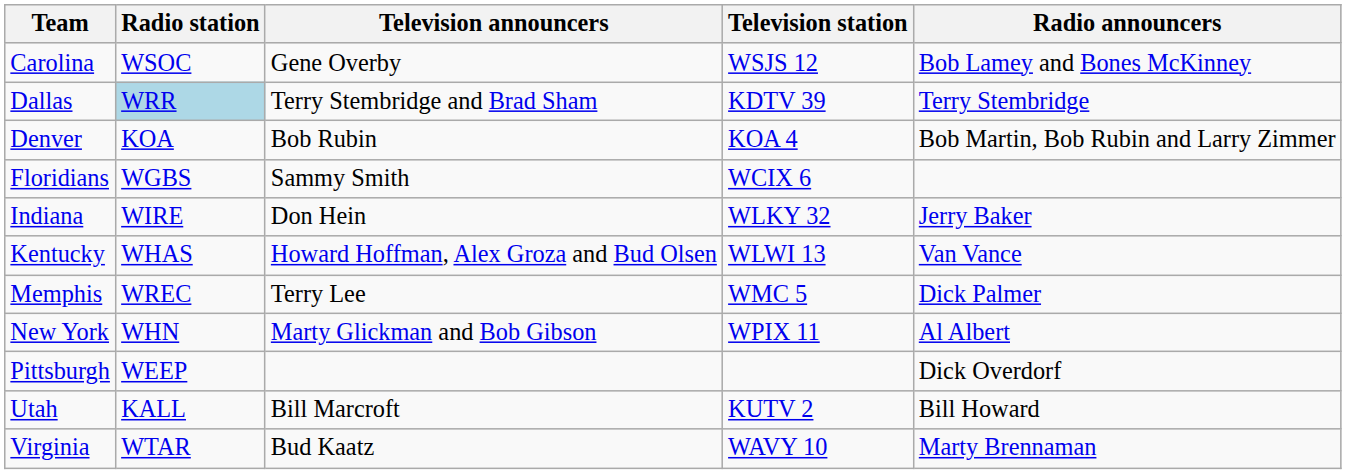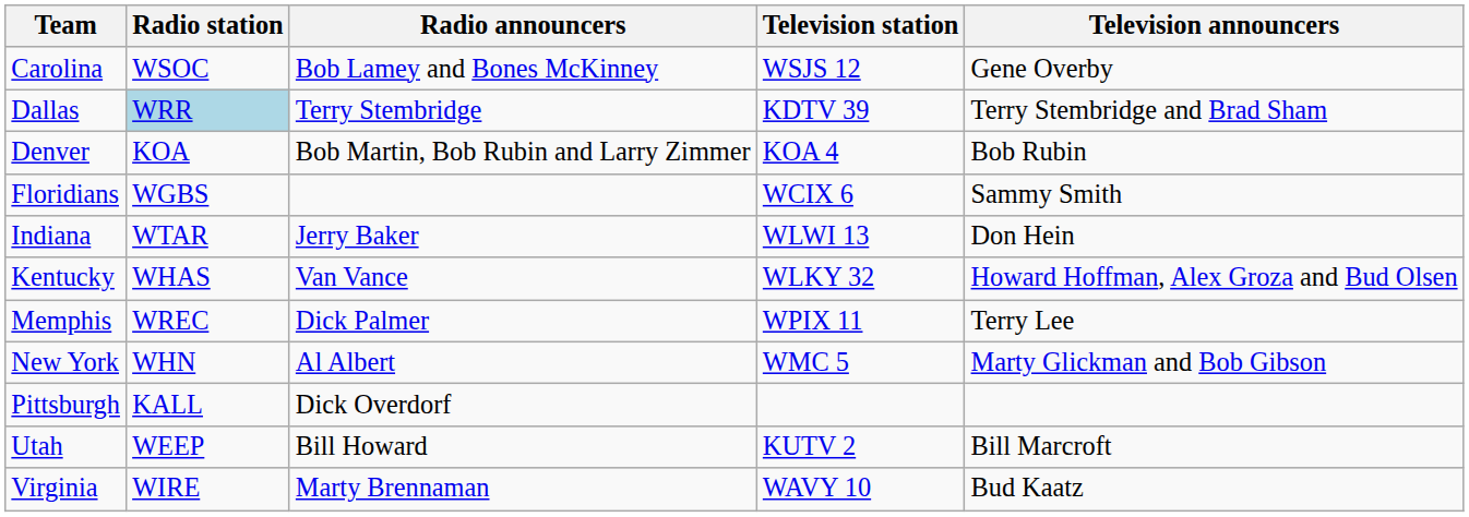columns swapped: Radio announcers <-> Television announcers
Indiana | Radio station: WIRE -> WTAR
Indiana | Television station: WLKY 32 -> WLWI 13
Kentucky | Television station: WLWI 13 -> WLKY 32
Memphis | Television station: WMC 5 -> WPIX 11
New York | Television station: WPIX 11 -> WMC 5
Pittsburgh | Radio station: WEEP -> KALL
Utah | Radio station: KALL -> WEEP
Virginia | Radio station: WTAR -> WIRE
